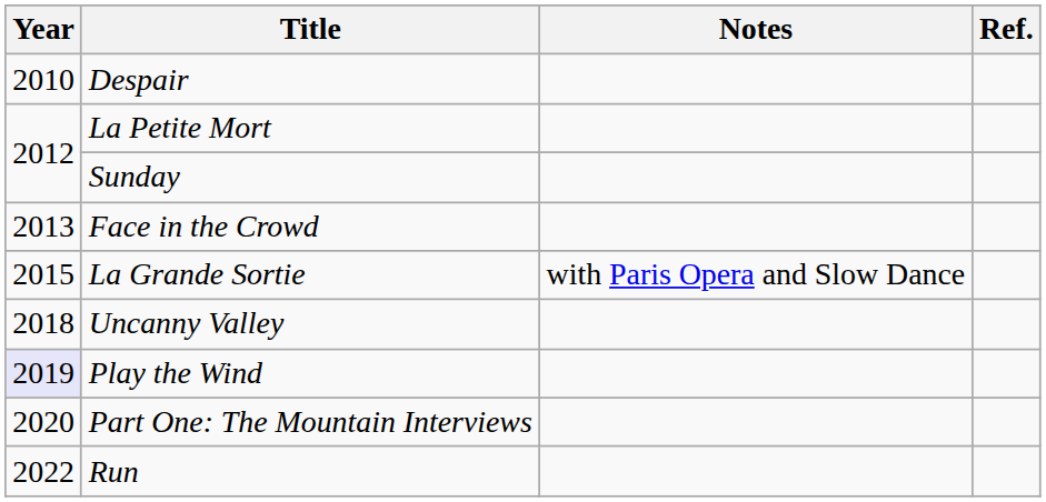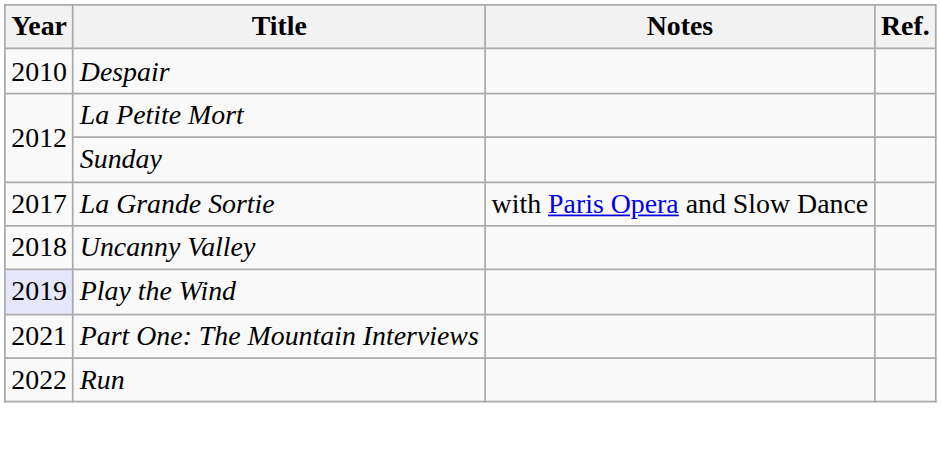- row: 2013 | Face in the Crowd
La Grande Sortie | Year: 2015 -> 2017
Part One: The Mountain Interviews | Year: 2020 -> 2021
